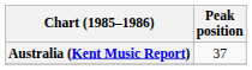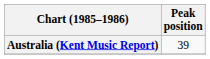Australia (Kent Music Report) | Peak position: 37 -> 39
